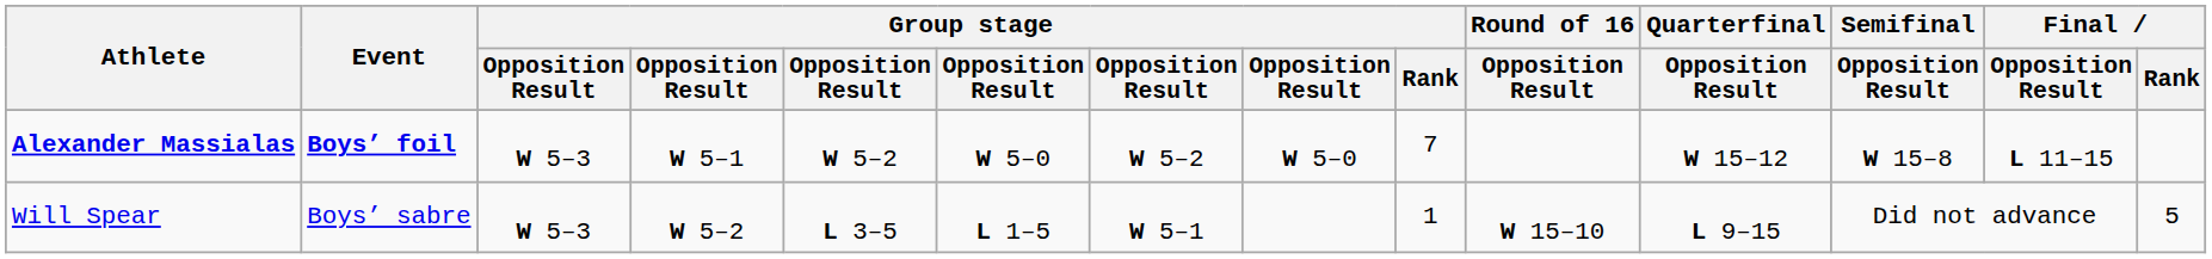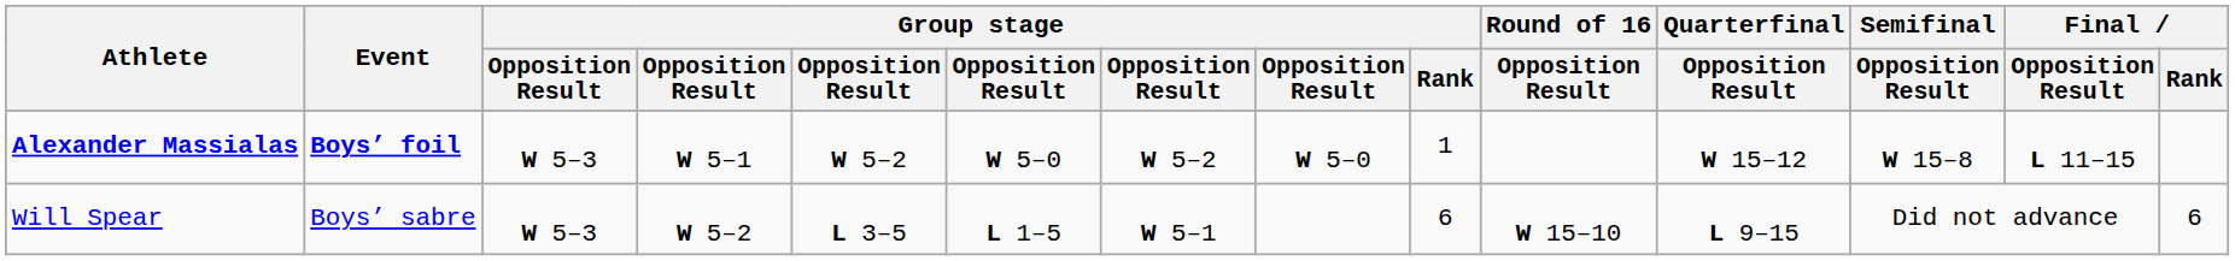Alexander Massialas | Group stage / Rank: 7 -> 1
Will Spear | Group stage / Rank: 1 -> 6
Will Spear | Final / Rank: 5 -> 6
